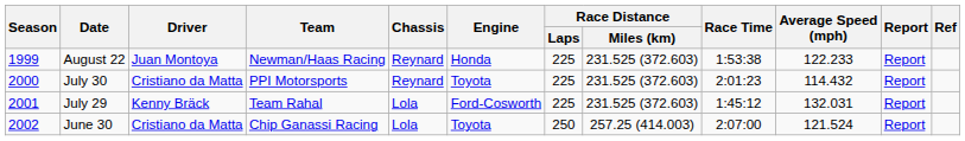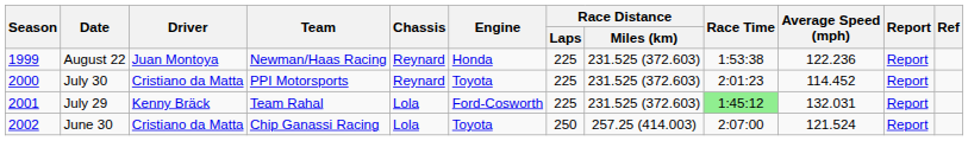August 22 | Average Speed (mph): 122.233 -> 122.236
July 30 | Average Speed (mph): 114.432 -> 114.452
July 29 | Race Time: no background -> lightgreen background
